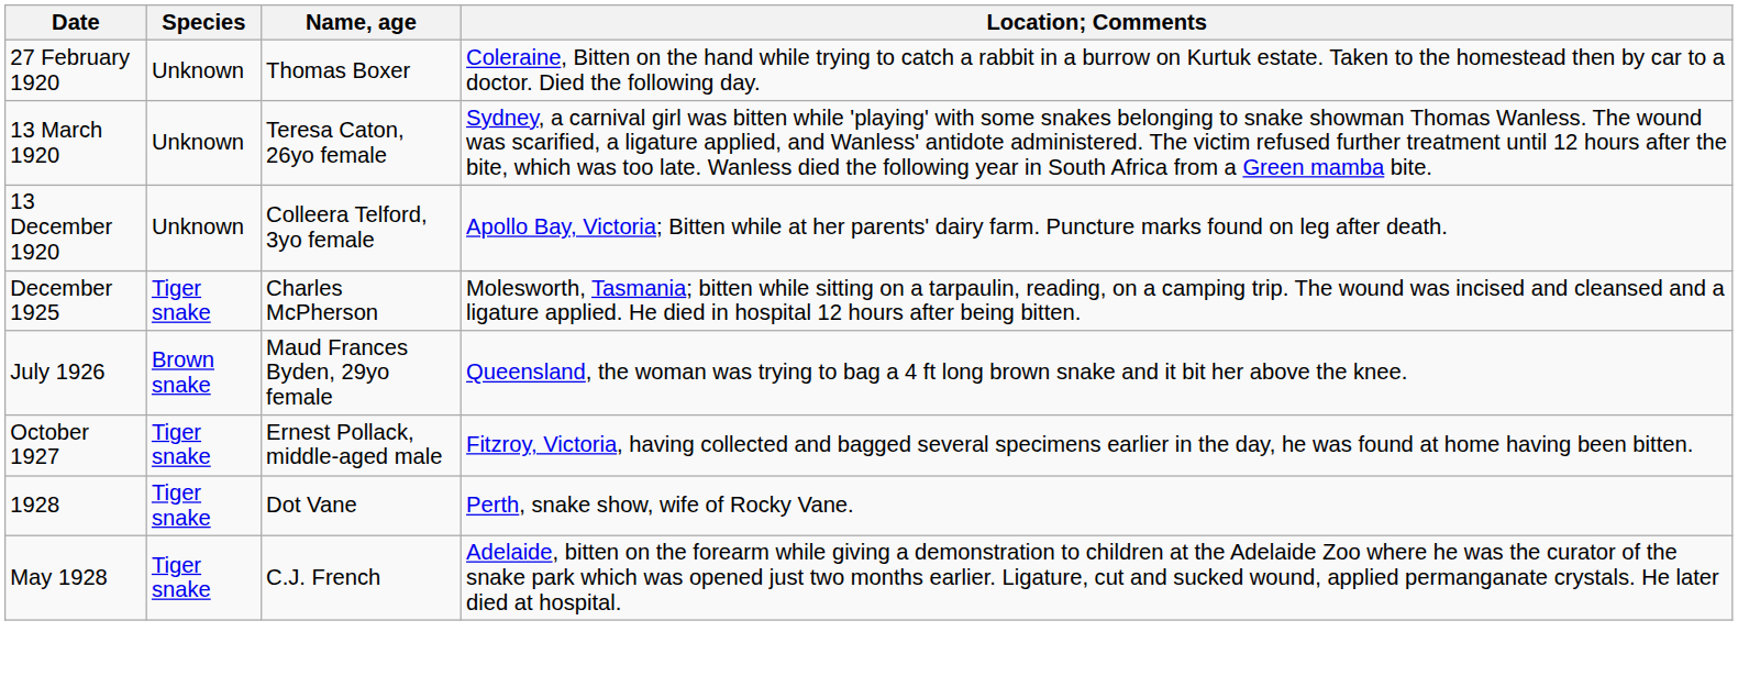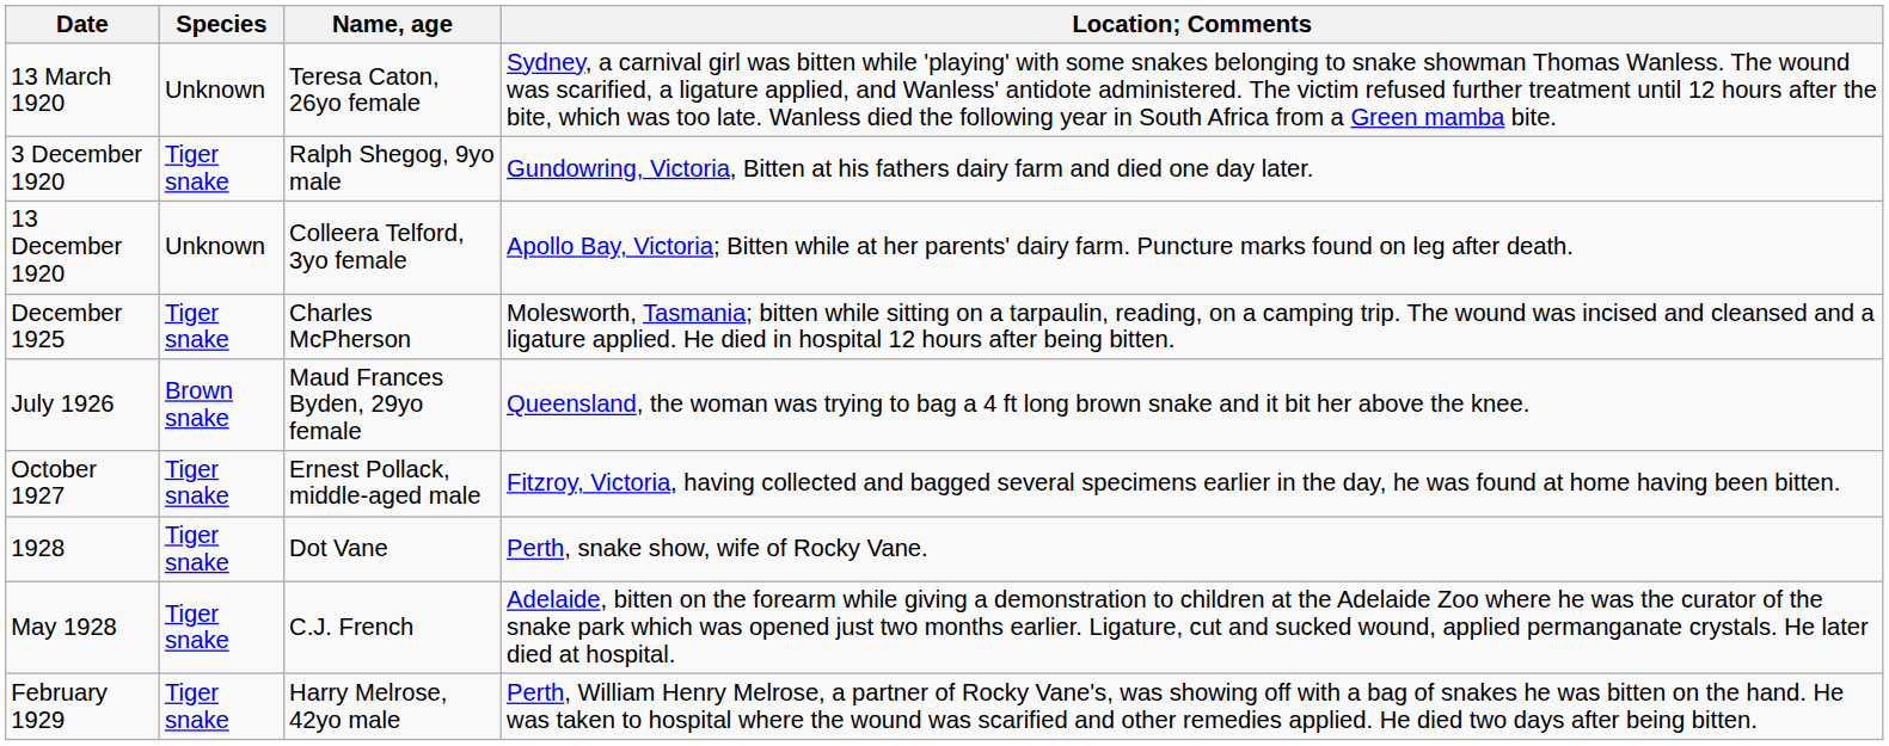- row: 27 February 1920 | Unknown | Thomas Boxer | Coleraine, Bitten on the hand while trying to catch a rabbit in a burrow on Kurtuk estate. Taken to the homestead then by car to a doctor. Died the following day.
+ row: 3 December 1920 | Tiger snake | Ralph Shegog, 9yo male | Gundowring, Victoria, Bitten at his fathers dairy farm and died one day later.
+ row: February 1929 | Tiger snake | Harry Melrose, 42yo male | Perth, William Henry Melrose, a partner of Rocky Vane's, was showing off with a bag of snakes he was bitten on the hand. He was taken to hospital where the wound was scarified and other remedies applied. He died two days after being bitten.
